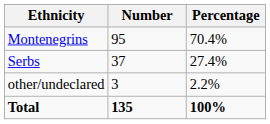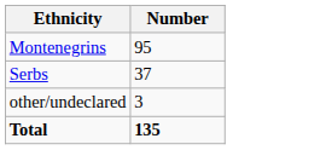- column: Percentage | 70.4% | 27.4% | 2.2% | 100%
